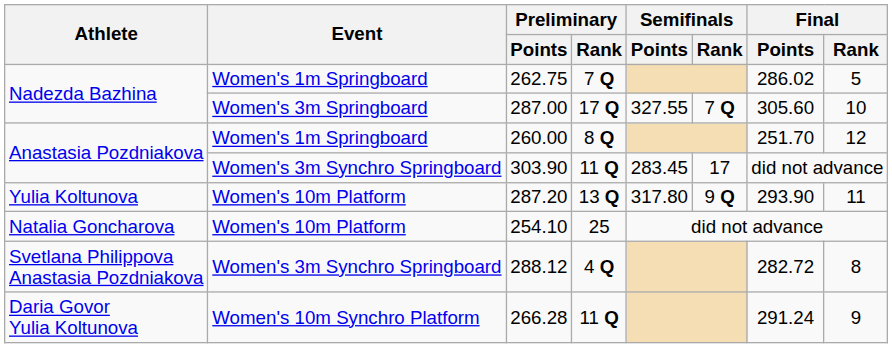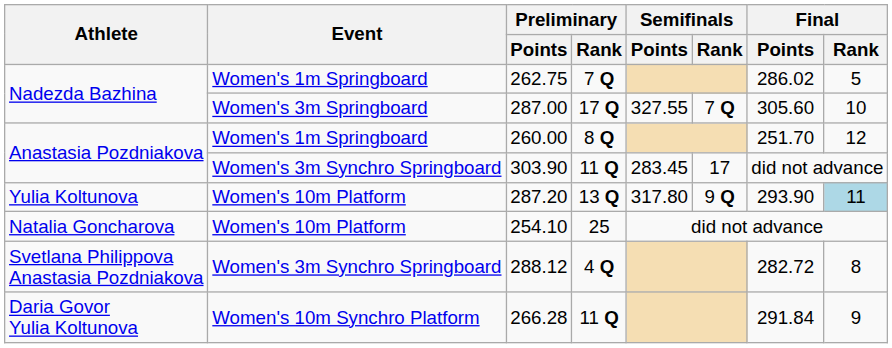287.20 | Final / Rank: no background -> lightblue background
266.28 | Final / Points: 291.24 -> 291.84
